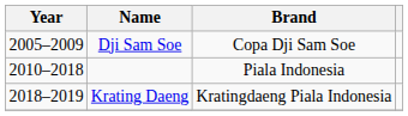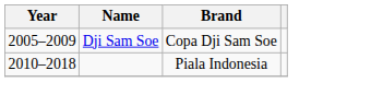- row: 2018–2019 | Krating Daeng | Kratingdaeng Piala Indonesia
